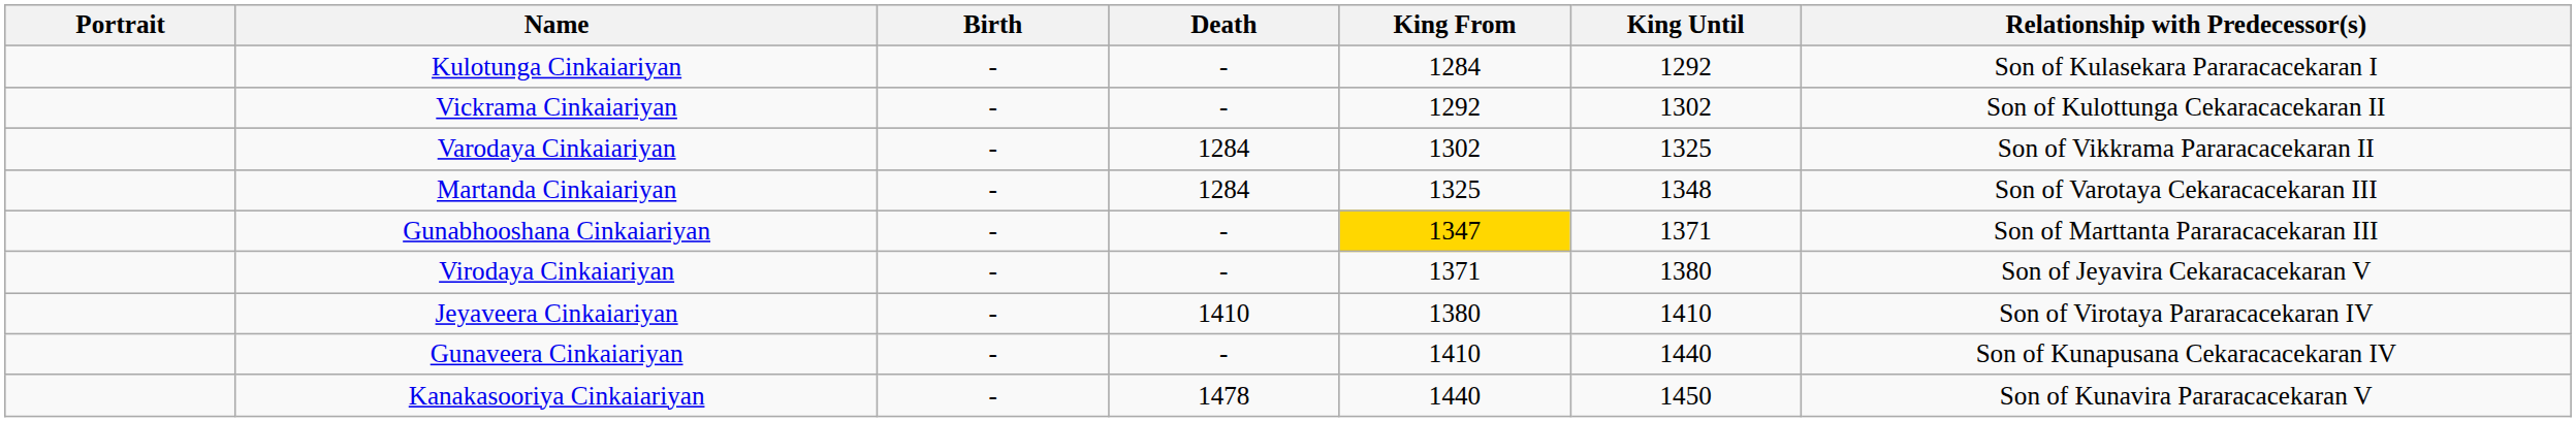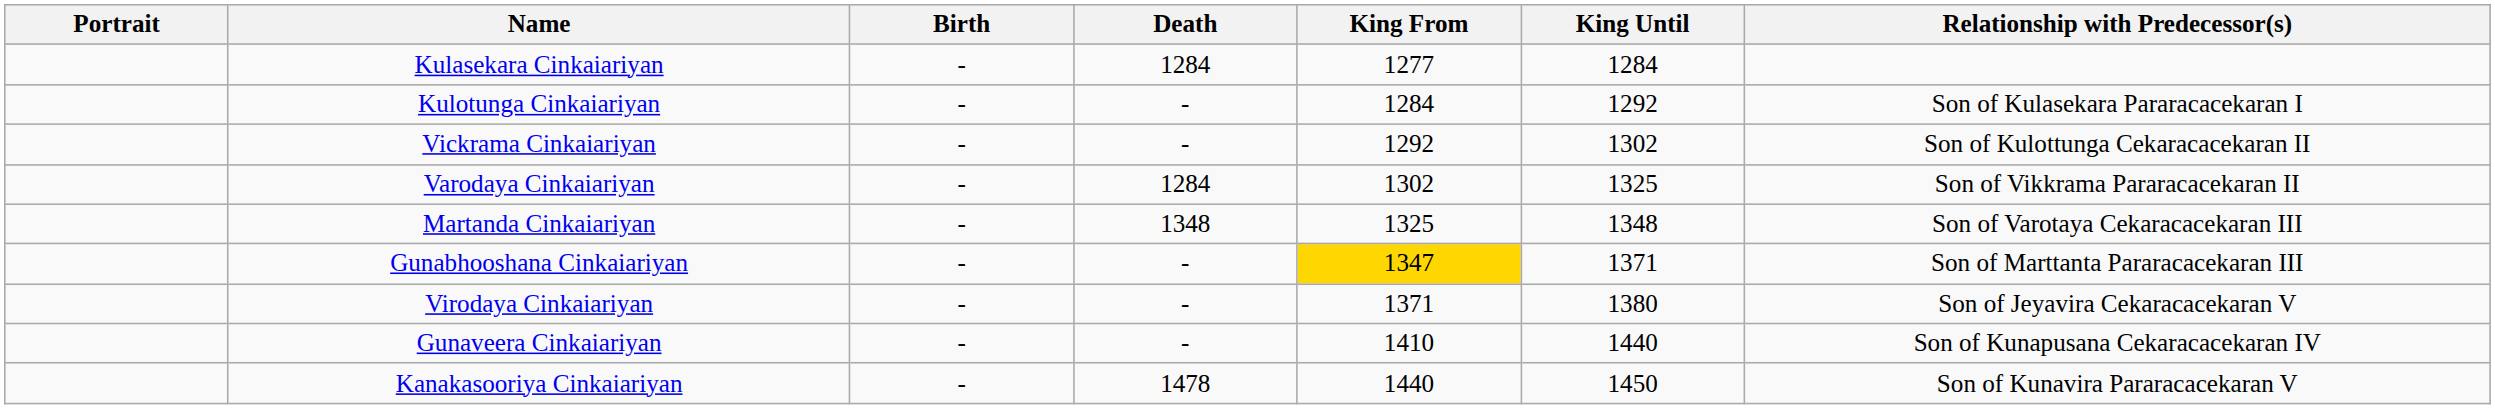+ row: Kulasekara Cinkaiariyan | - | 1284 | 1277 | 1284
Martanda Cinkaiariyan | Death: 1284 -> 1348
- row: Jeyaveera Cinkaiariyan | - | 1410 | 1380 | 1410 | Son of Virotaya Pararacacekaran IV
